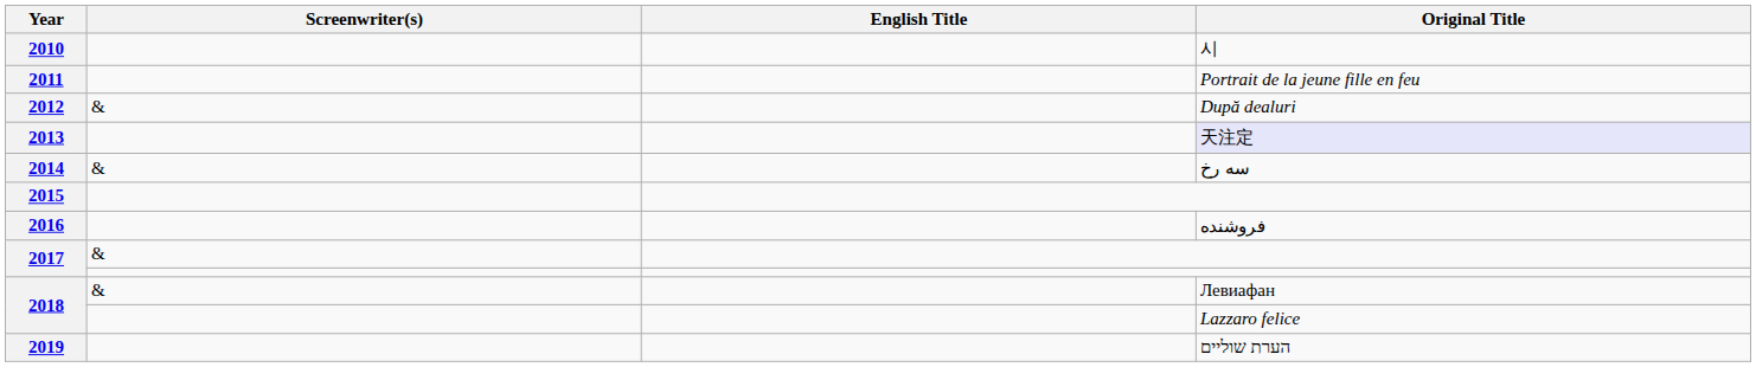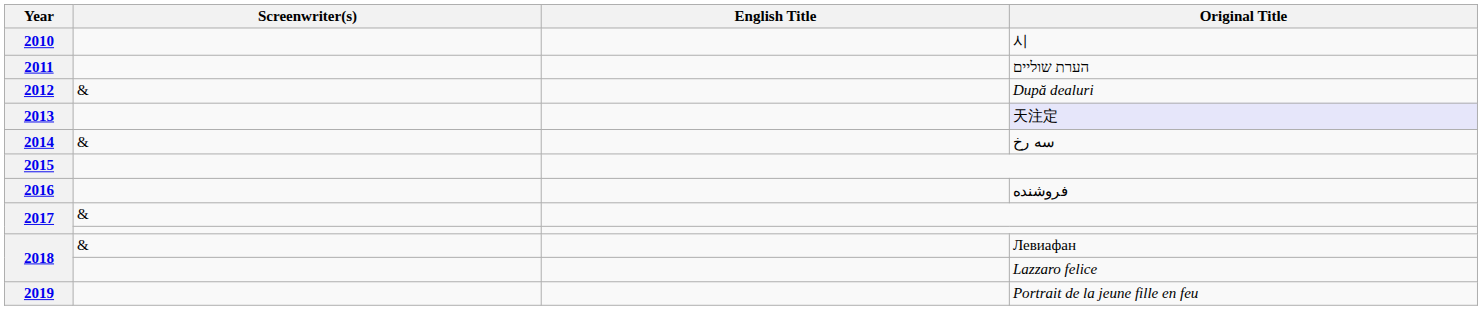2011 | Original Title: Portrait de la jeune fille en feu -> הערת שוליים
2019 | Original Title: הערת שוליים -> Portrait de la jeune fille en feu
